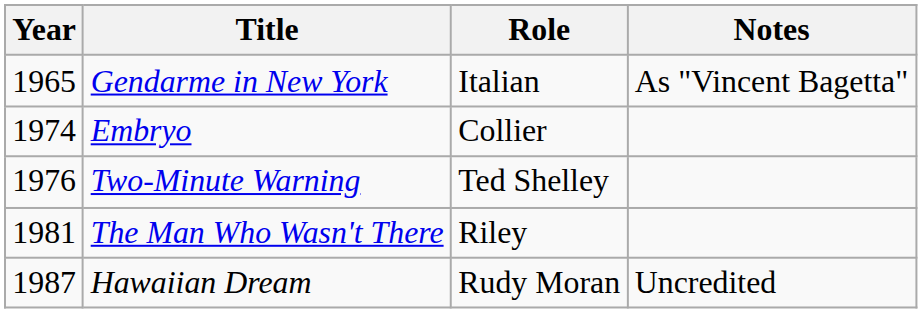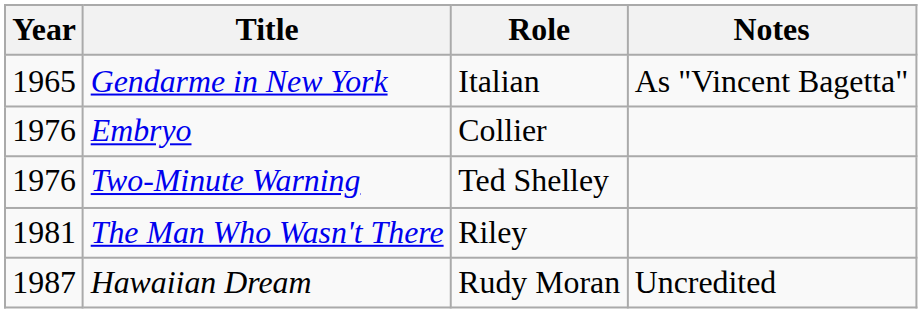Embryo | Year: 1974 -> 1976
